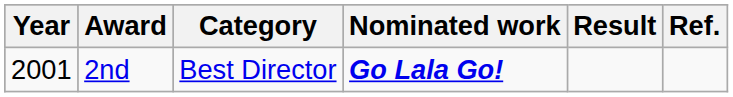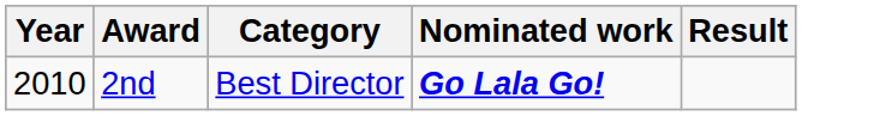- column: Ref.
2nd | Year: 2001 -> 2010
